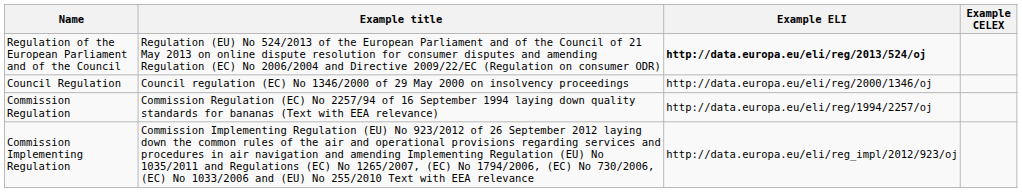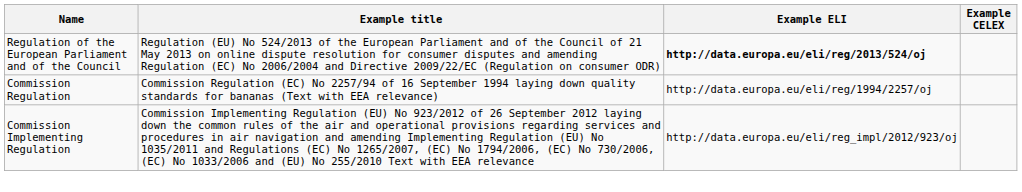- row: Council Regulation | Council regulation (EC) No 1346/2000 of 29 May 2000 on insolvency proceedings | http://data.europa.eu/eli/reg/2000/1346/oj
